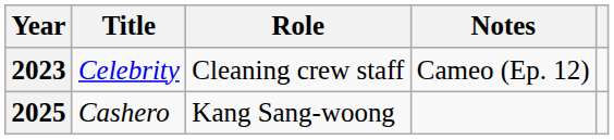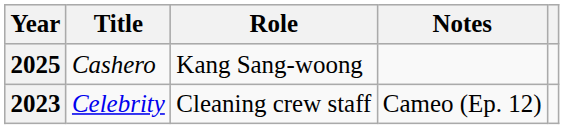rows swapped: 2023 <-> 2025
